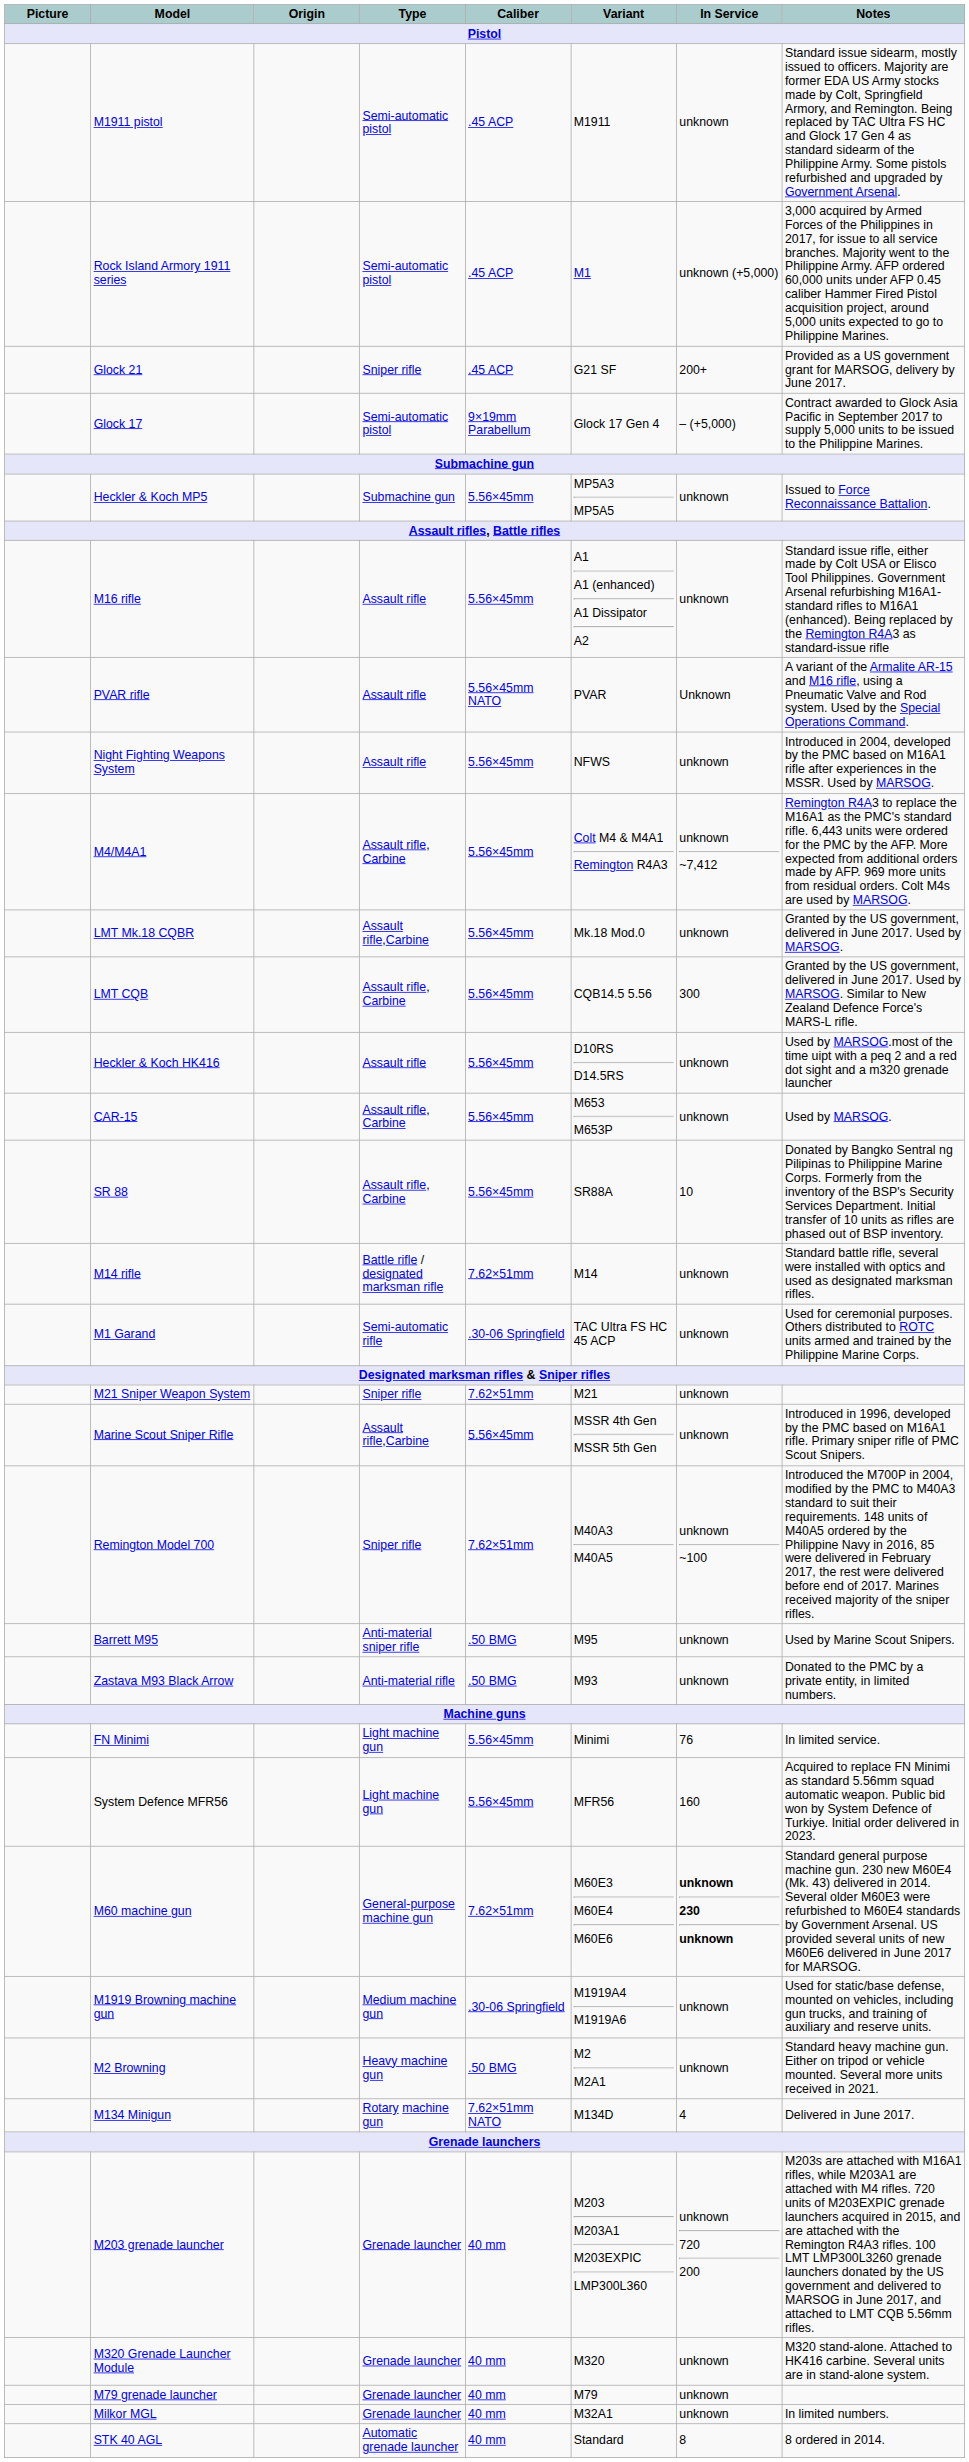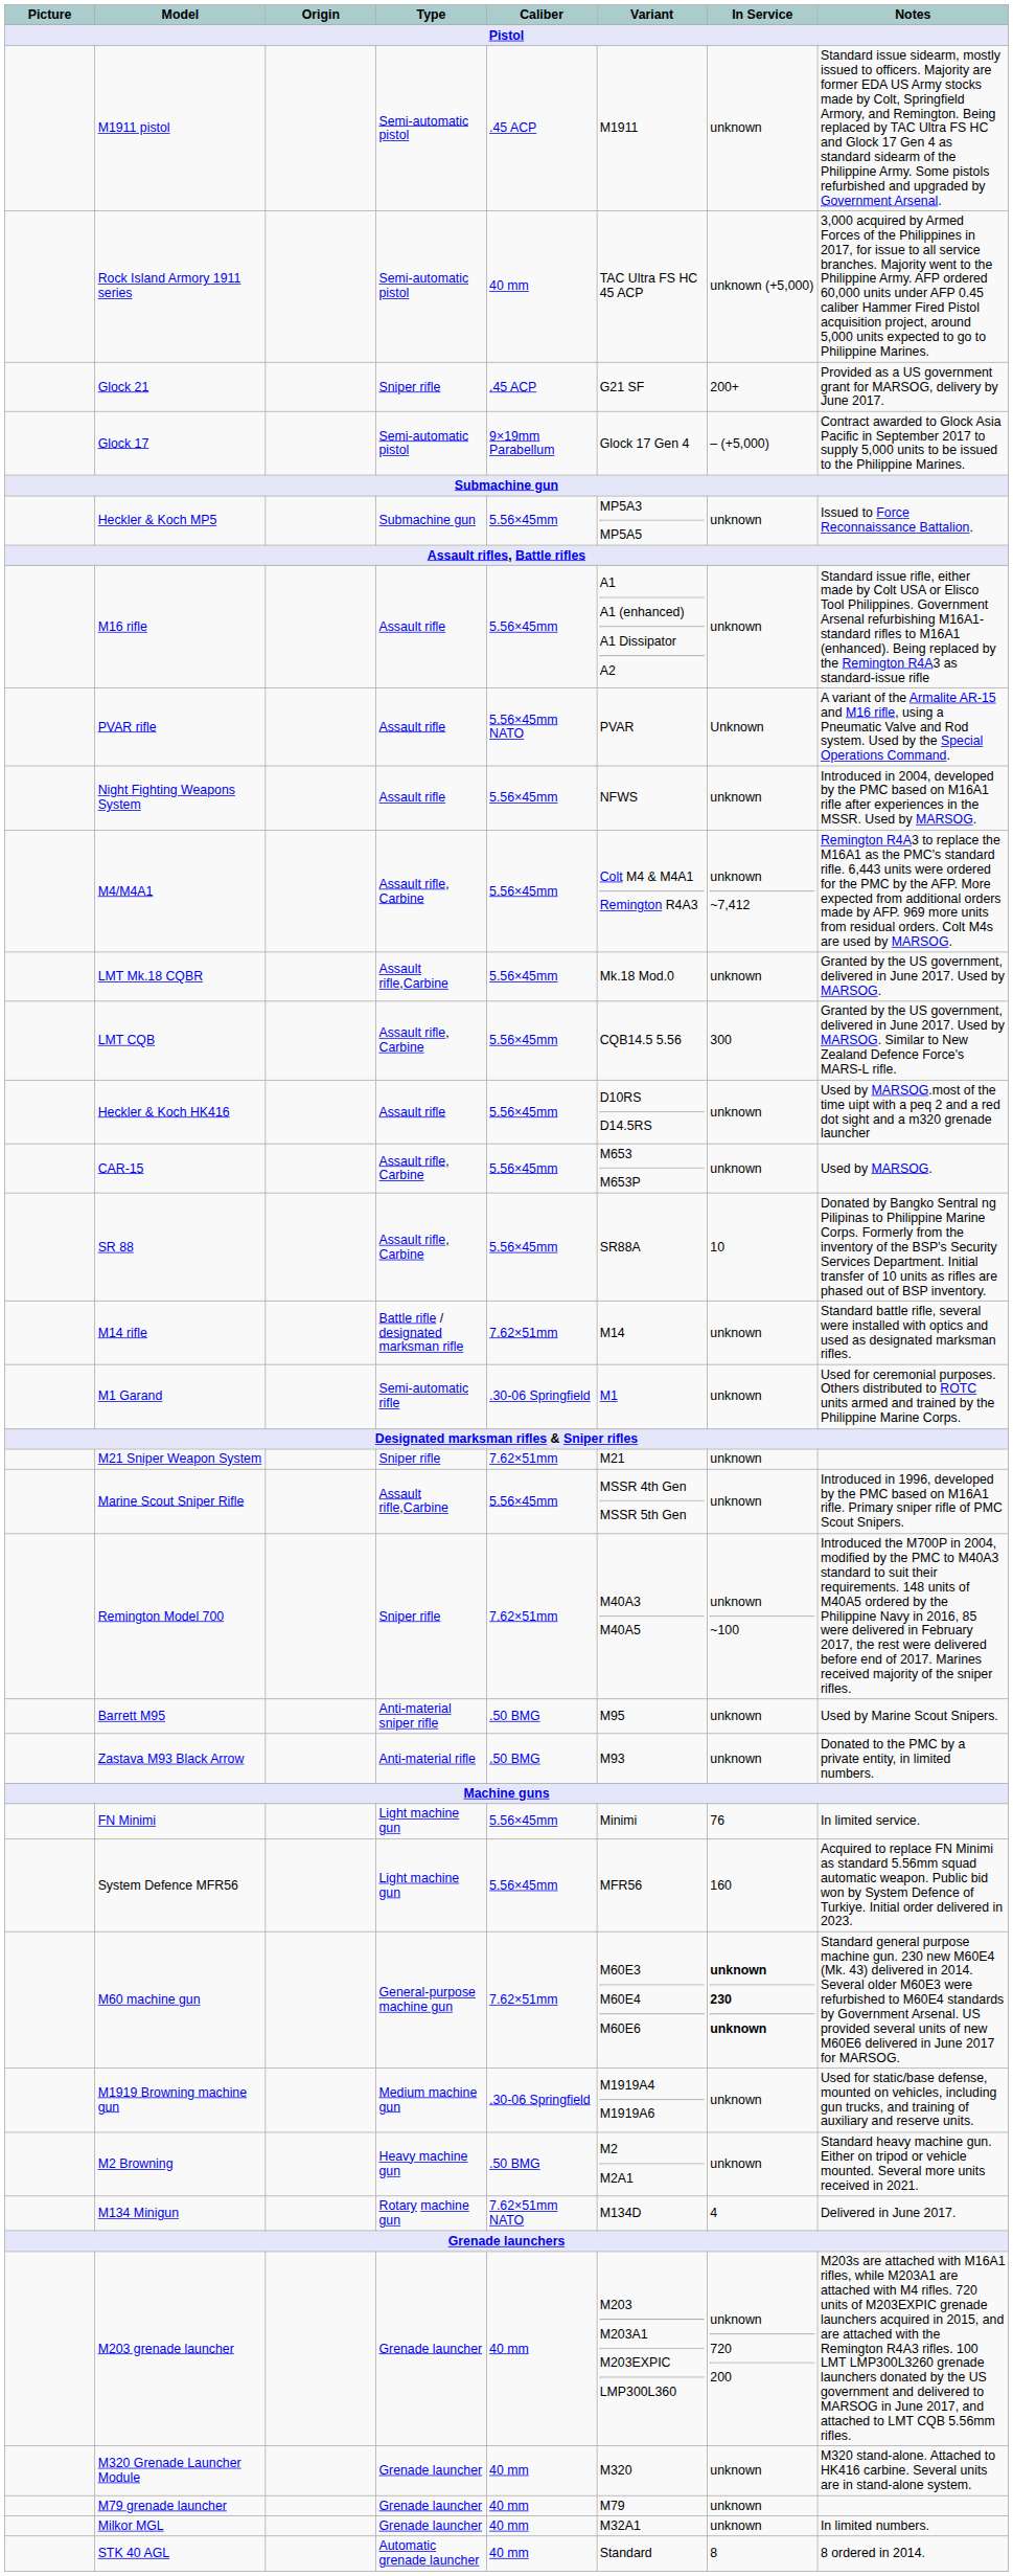Rock Island Armory 1911 series | Caliber: .45 ACP -> 40 mm
Rock Island Armory 1911 series | Variant: M1 -> TAC Ultra FS HC 45 ACP
M1 Garand | Variant: TAC Ultra FS HC 45 ACP -> M1
